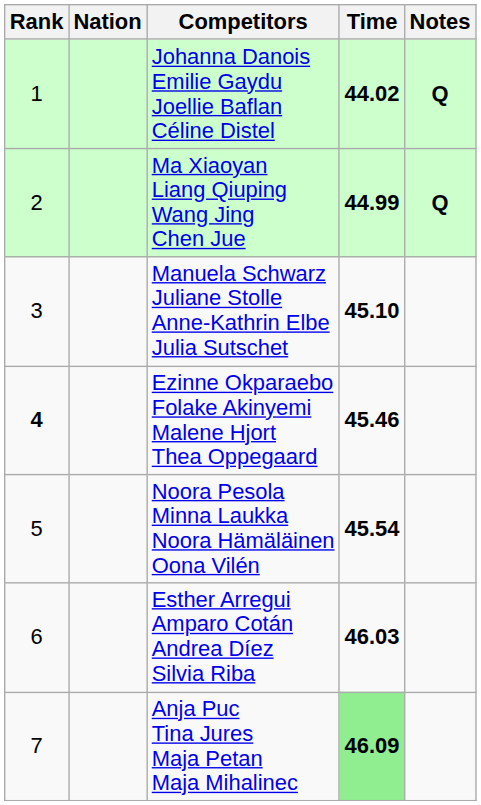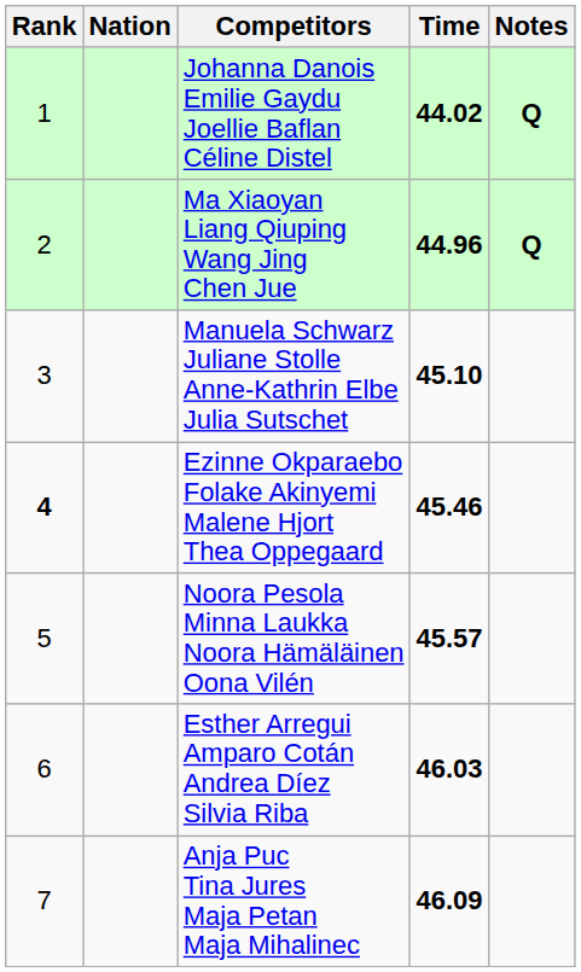Ma Xiaoyan Liang Qiuping Wang Jing Chen Jue | Time: 44.99 -> 44.96
Noora Pesola Minna Laukka Noora Hämäläinen Oona Vilén | Time: 45.54 -> 45.57
Anja Puc Tina Jures Maja Petan Maja Mihalinec | Time: lightgreen background -> no background
